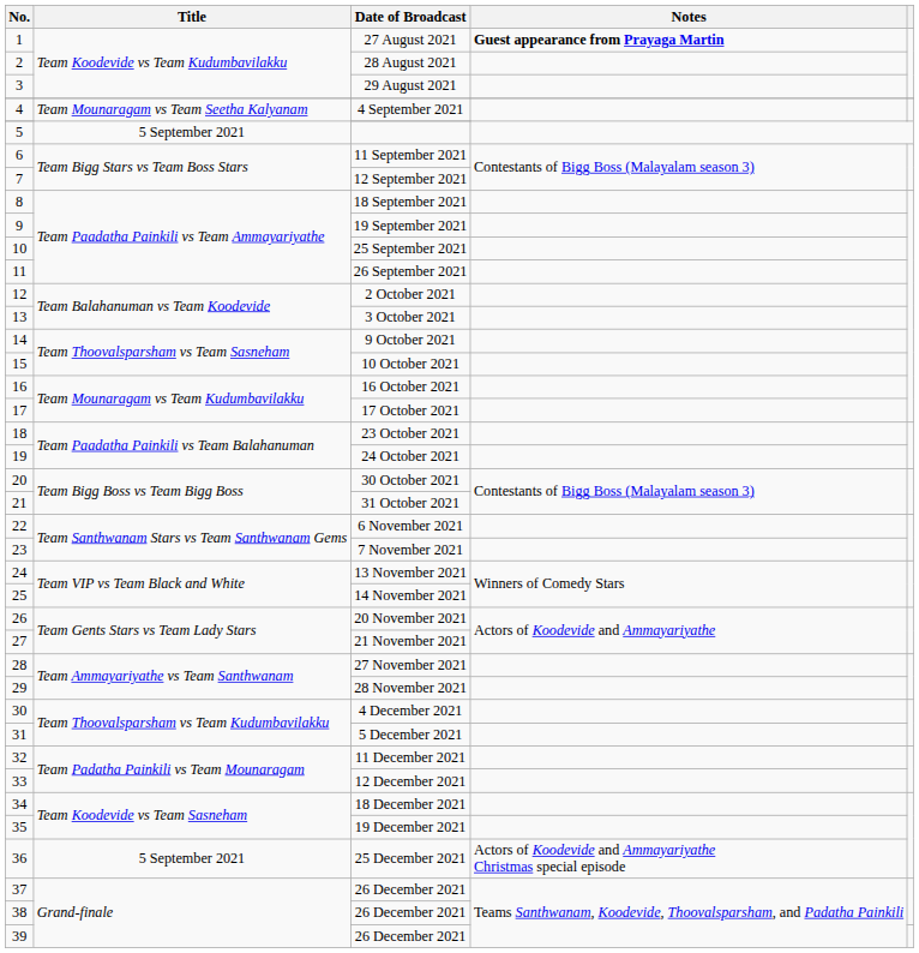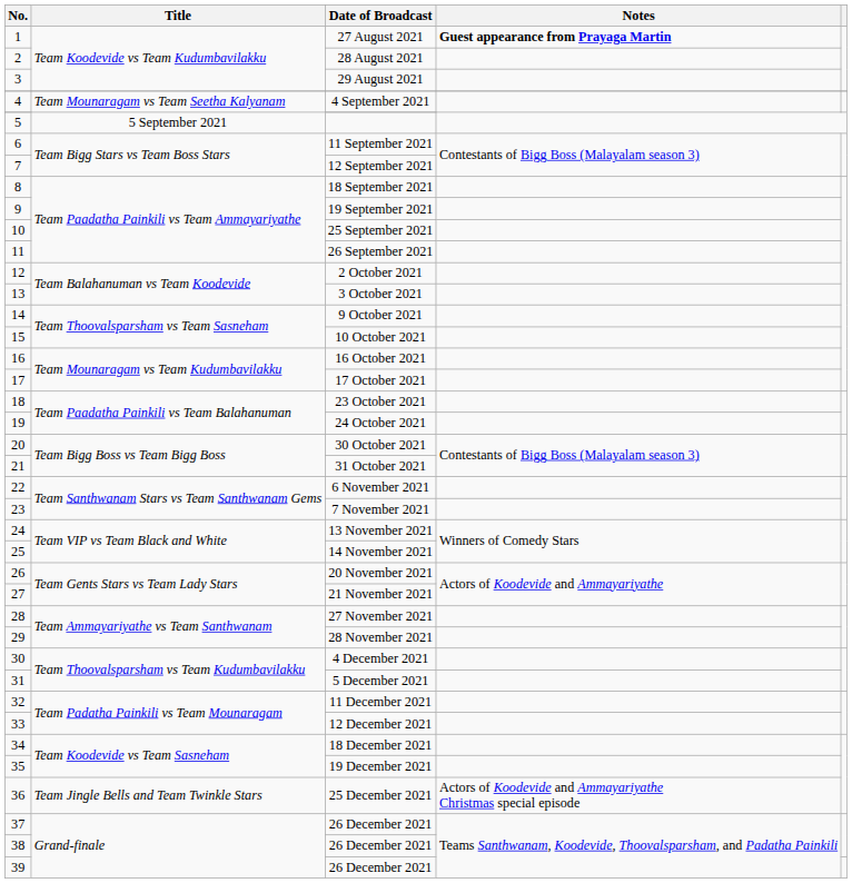25 December 2021 | Title: 5 September 2021 -> Team Jingle Bells and Team Twinkle Stars
